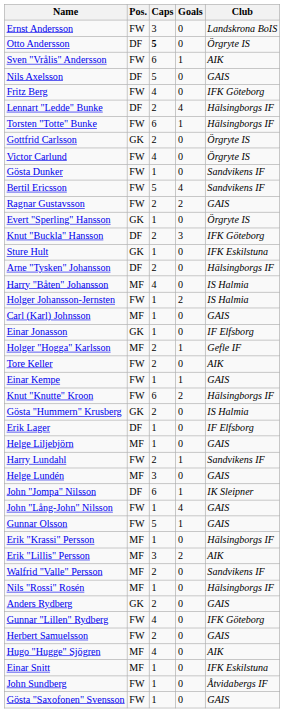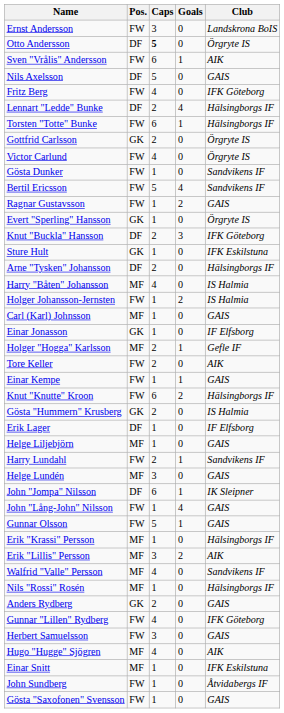Ragnar Gustavsson | Caps: 2 -> 1
Walfrid "Valle" Persson | Caps: 2 -> 4
Herbert Samuelsson | Caps: 2 -> 3
